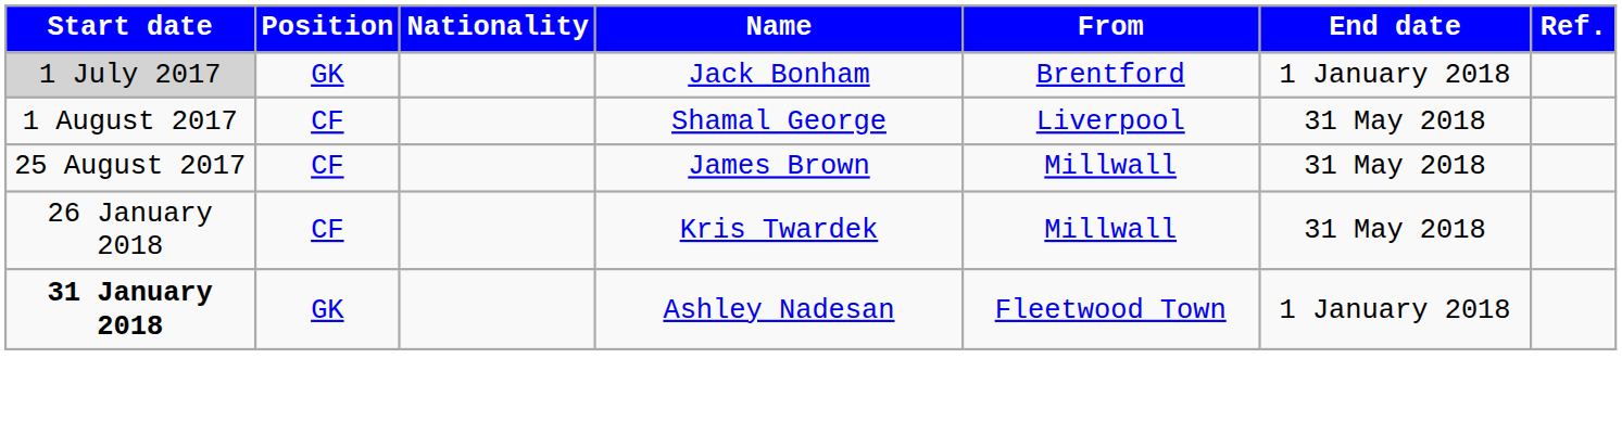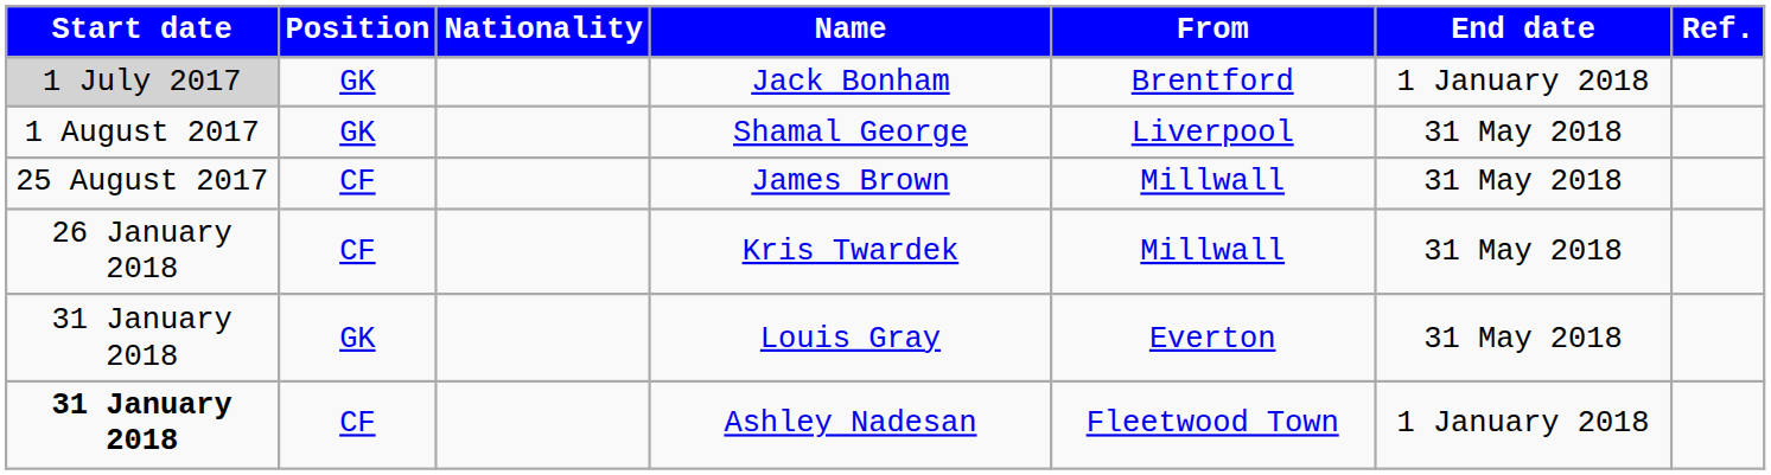Shamal George | Position: CF -> GK
+ row: 31 January 2018 | GK | Louis Gray | Everton | 31 May 2018
Ashley Nadesan | Position: GK -> CF
